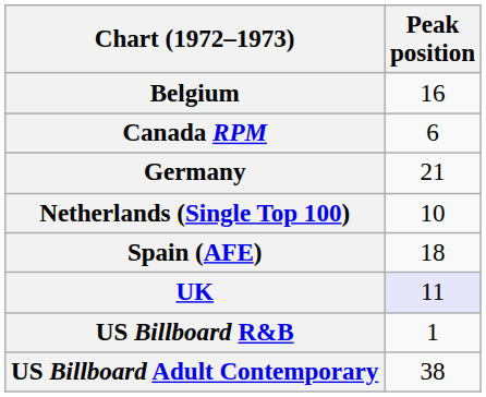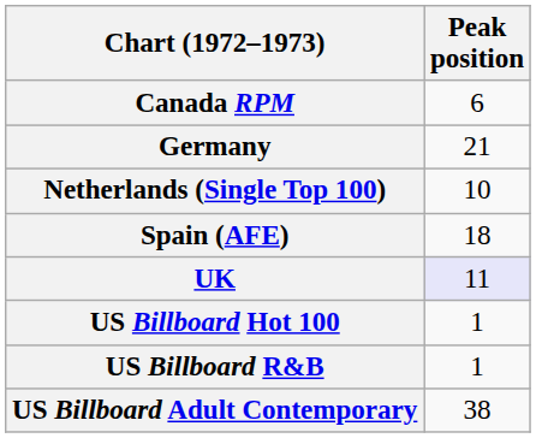- row: Belgium | 16
+ row: US Billboard Hot 100 | 1
